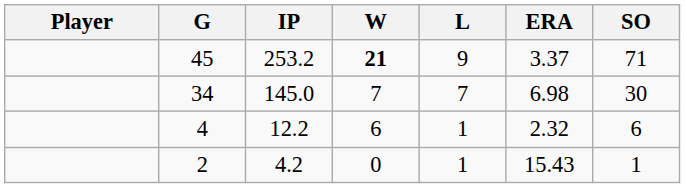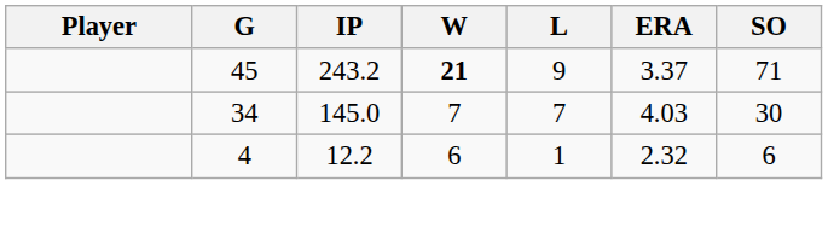45 | IP: 253.2 -> 243.2
34 | ERA: 6.98 -> 4.03
- row: 2 | 4.2 | 0 | 1 | 15.43 | 1
